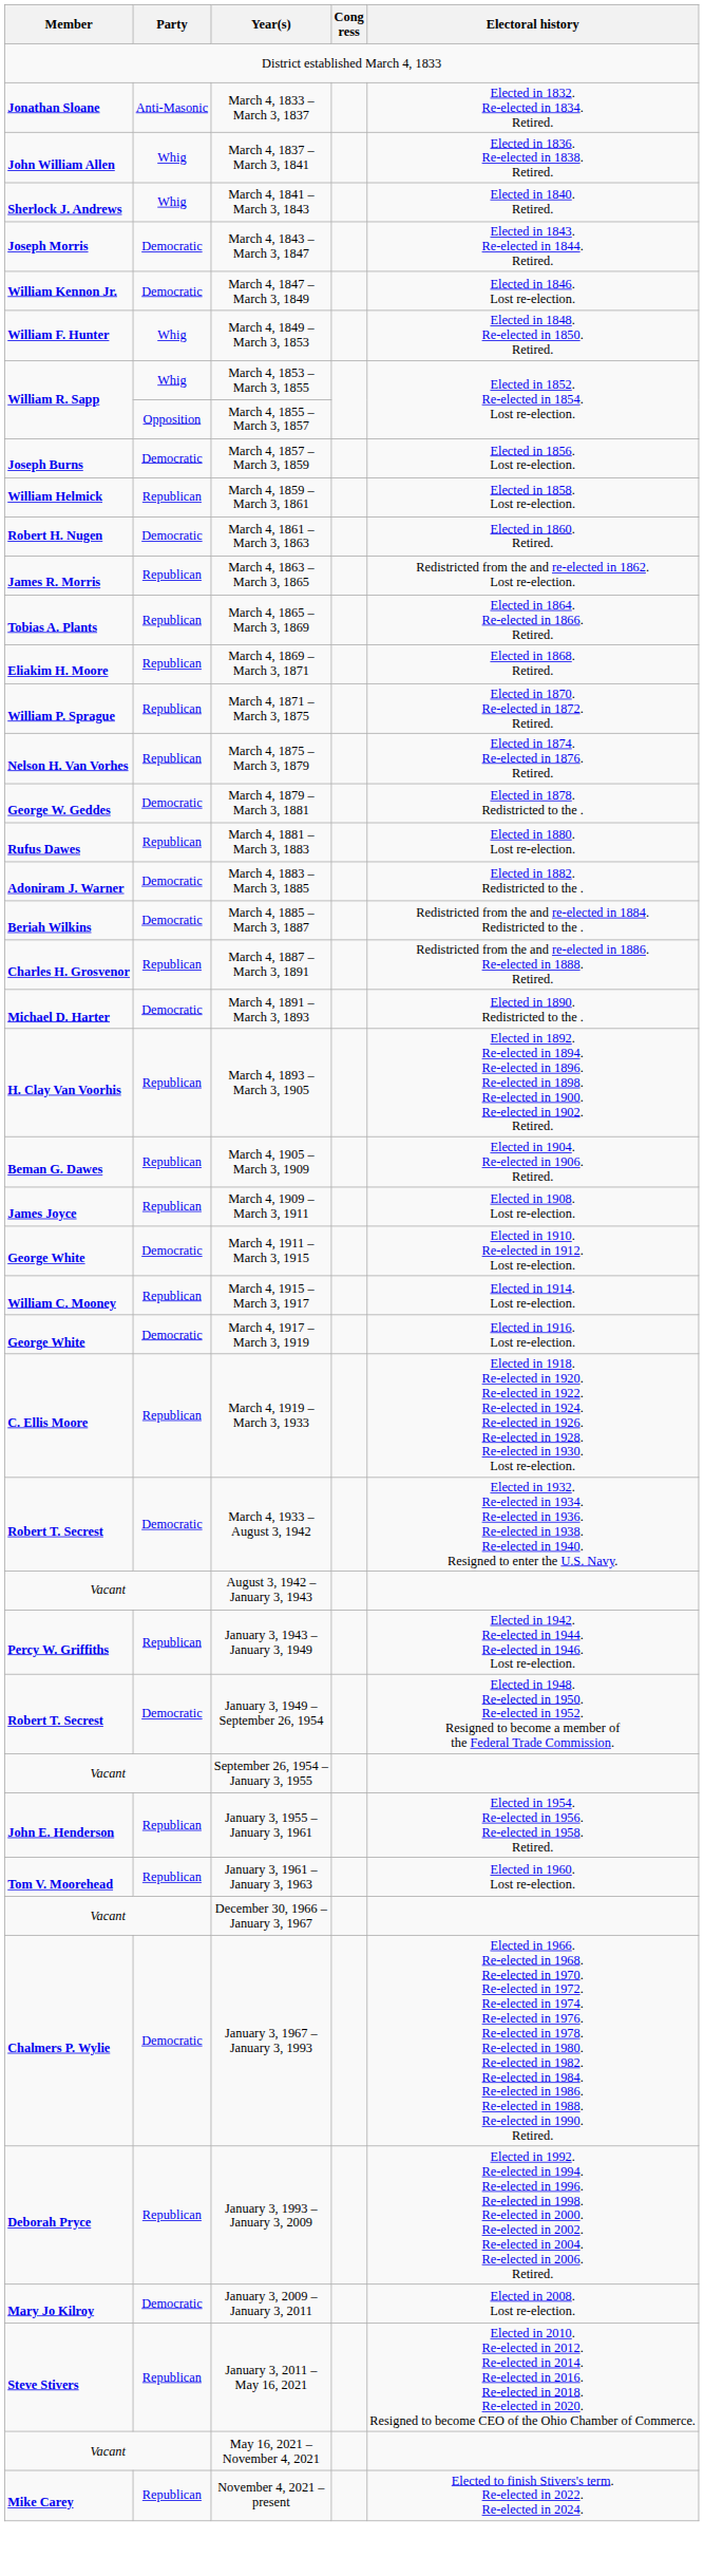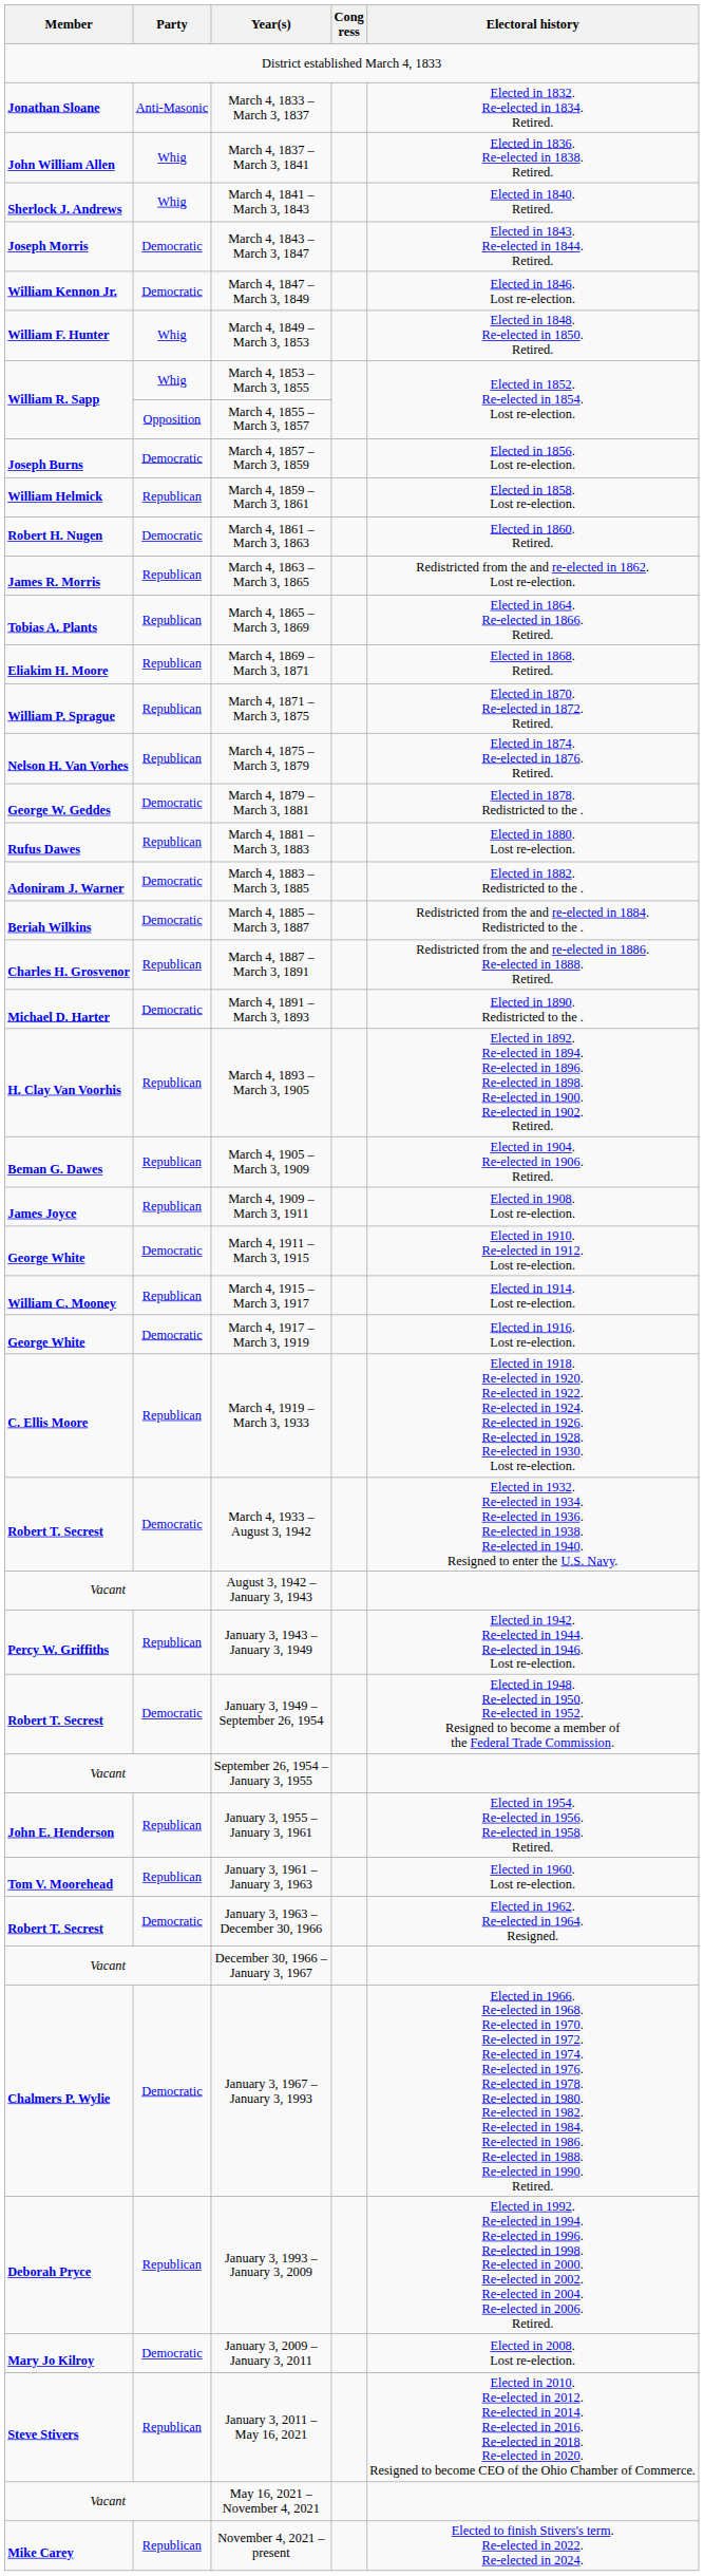+ row: Robert T. Secrest | Democratic | January 3, 1963 – December 30, 1966 | Elected in 1962. Re-elected in 1964. Resigned.
